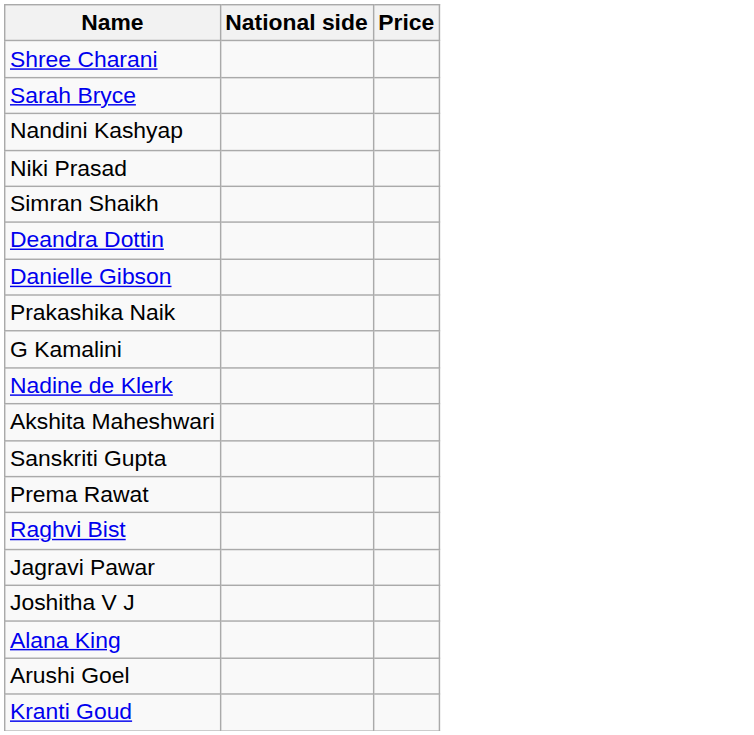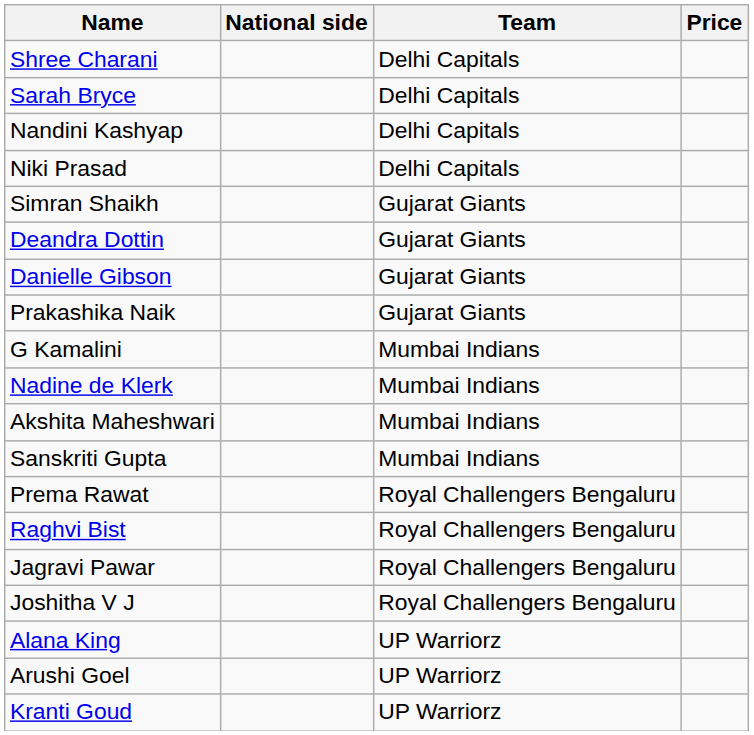+ column: Team | Delhi Capitals | Delhi Capitals | Delhi Capitals | Delhi Capitals | Gujarat Giants | Gujarat Giants | Gujarat Giants | Gujarat Giants | Mumbai Indians | Mumbai Indians | Mumbai Indians | Mumbai Indians | Royal Challengers Bengaluru | Royal Challengers Bengaluru | Royal Challengers Bengaluru | Royal Challengers Bengaluru | UP Warriorz | UP Warriorz | UP Warriorz
